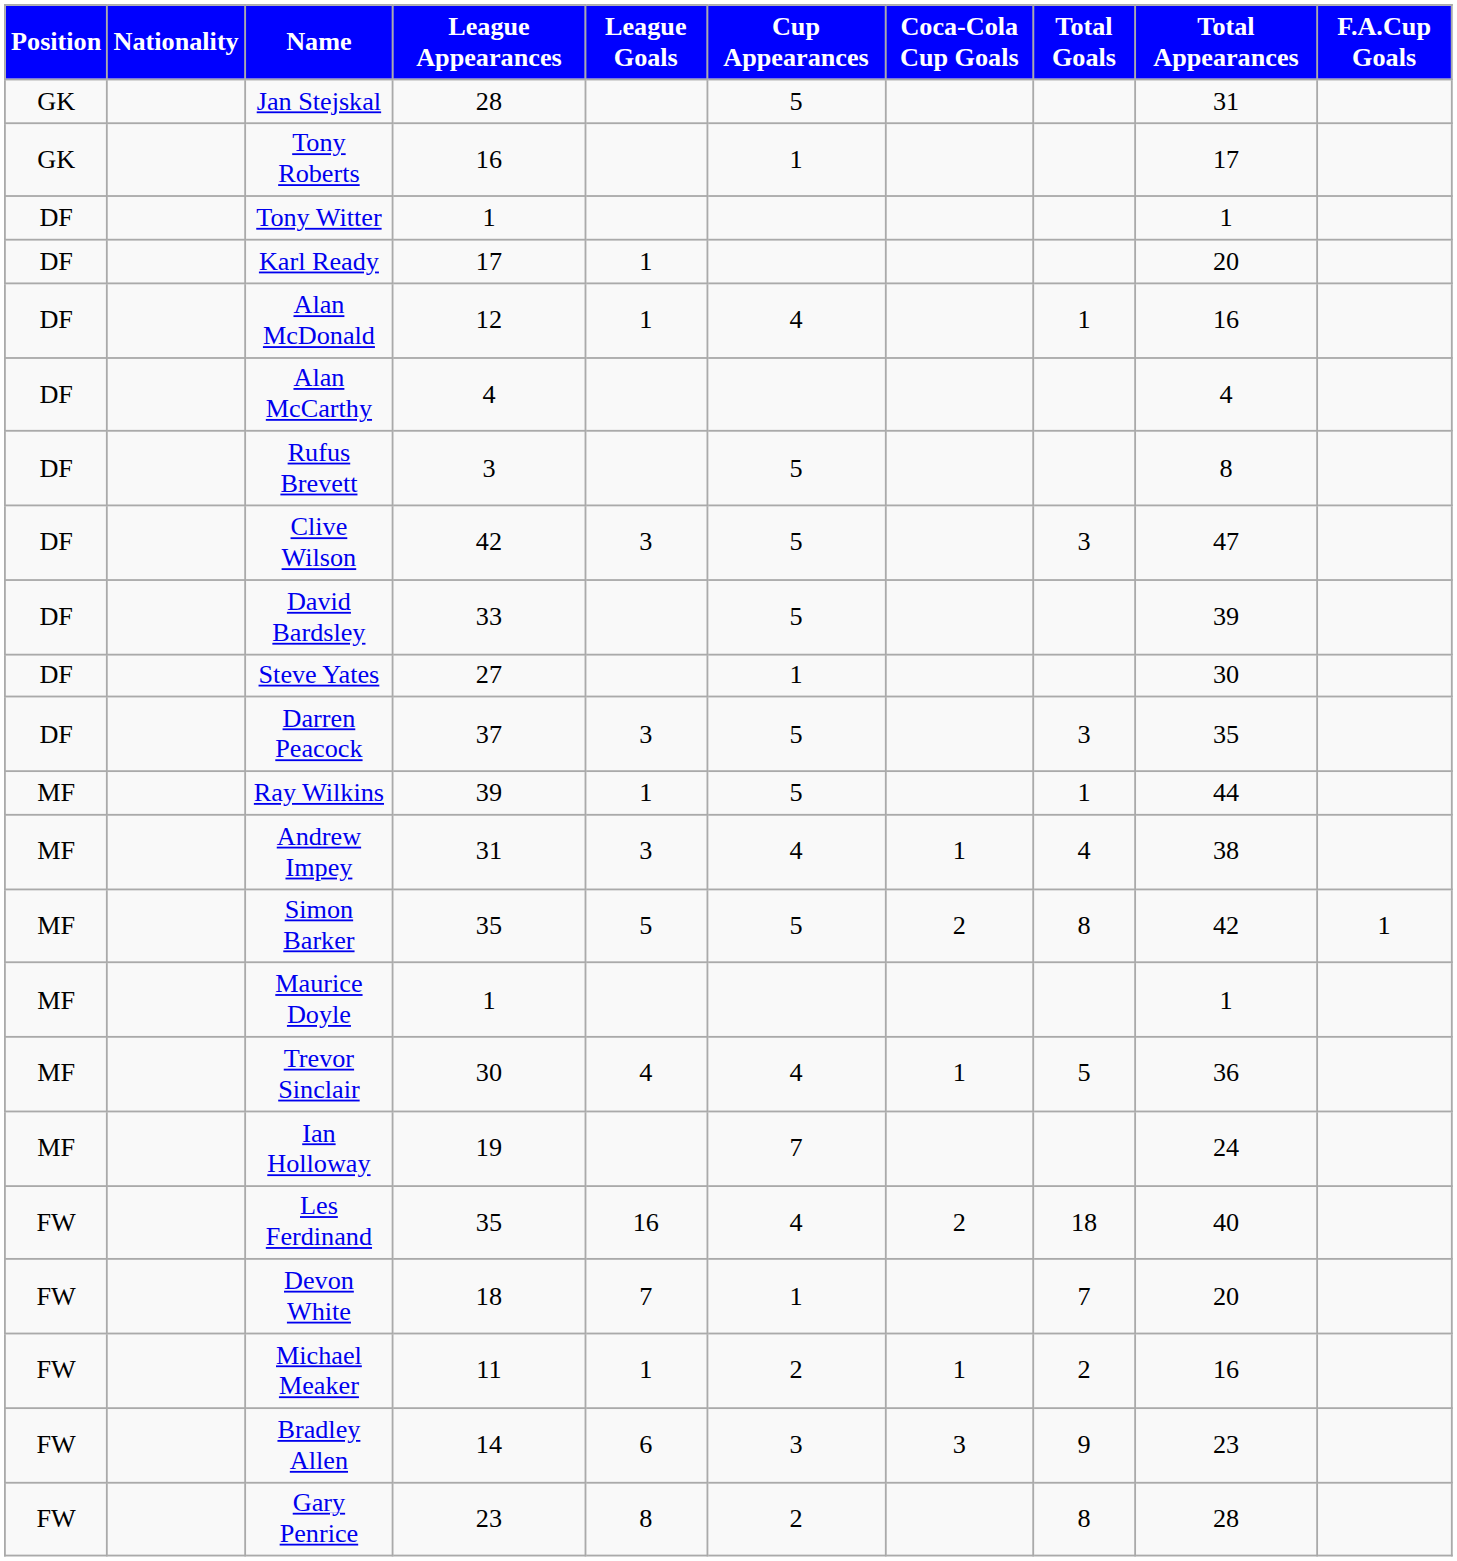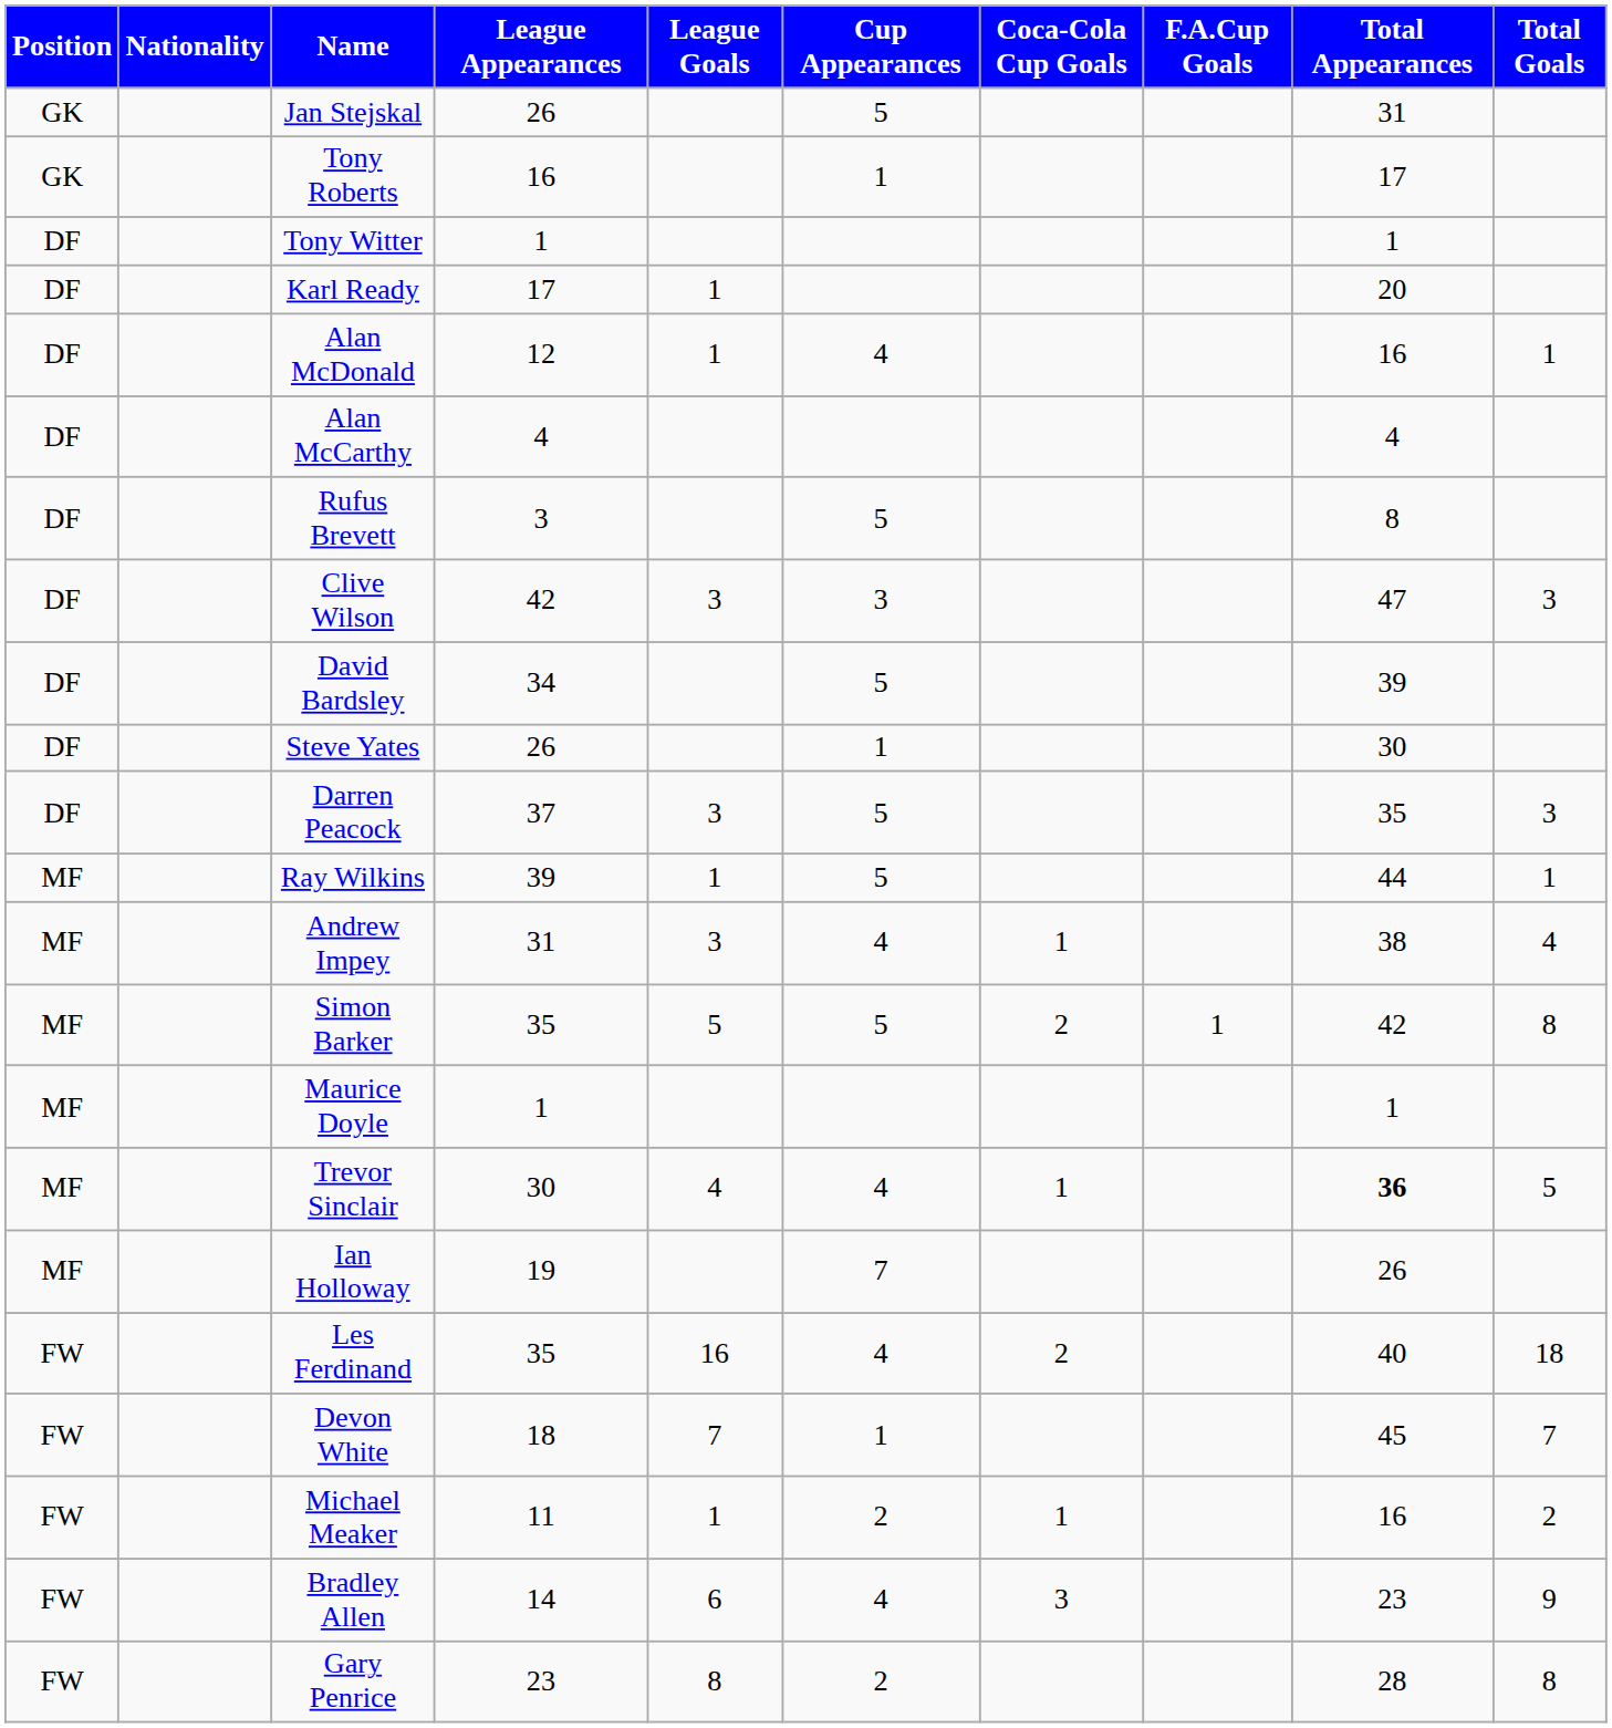columns swapped: F.A.Cup Goals <-> Total Goals
Jan Stejskal | League Appearances: 28 -> 26
Clive Wilson | Cup Appearances: 5 -> 3
David Bardsley | League Appearances: 33 -> 34
Steve Yates | League Appearances: 27 -> 26
Trevor Sinclair | Total Appearances: normal -> bold
Ian Holloway | Total Appearances: 24 -> 26
Devon White | Total Appearances: 20 -> 45
Bradley Allen | Cup Appearances: 3 -> 4
